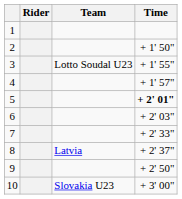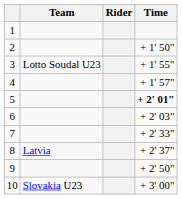columns swapped: Rider <-> Team
